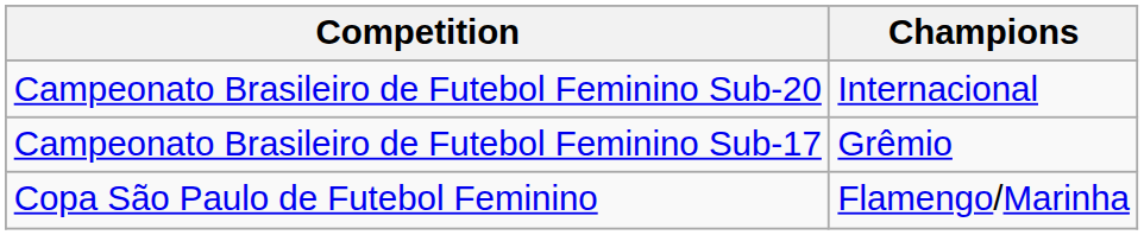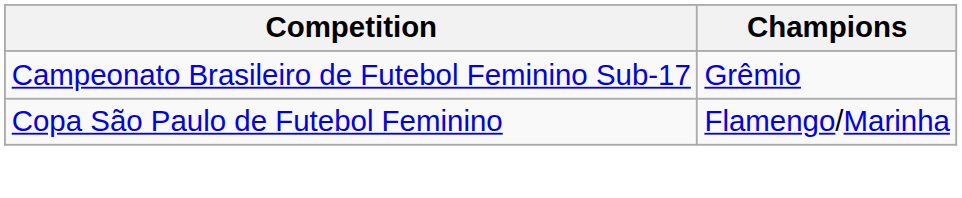- row: Campeonato Brasileiro de Futebol Feminino Sub-20 | Internacional
